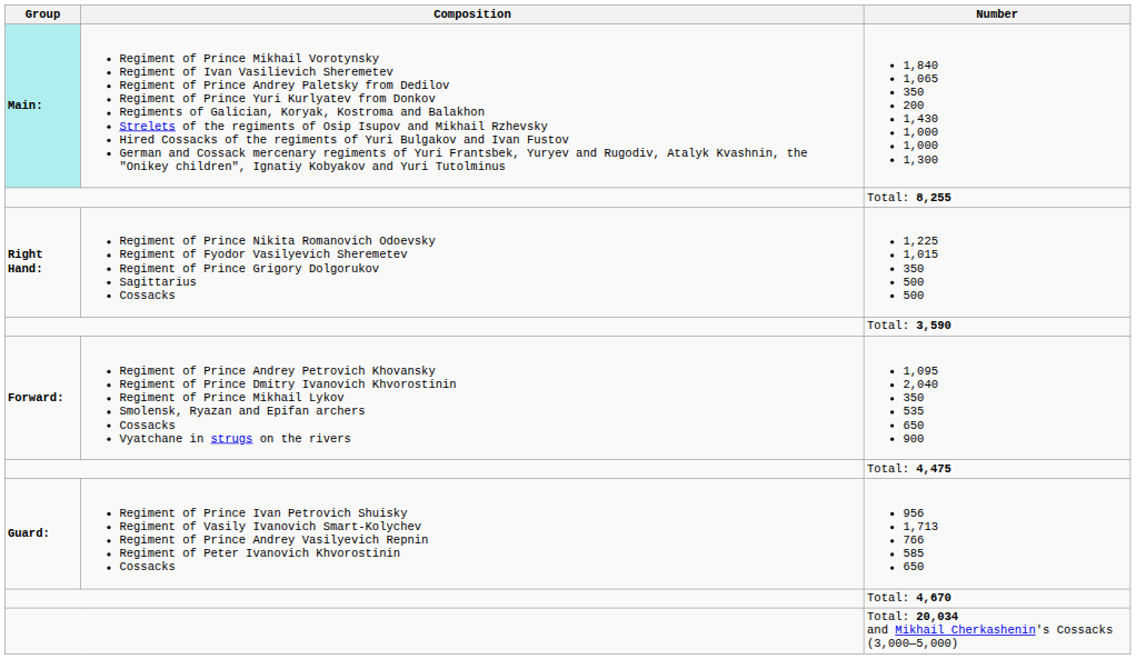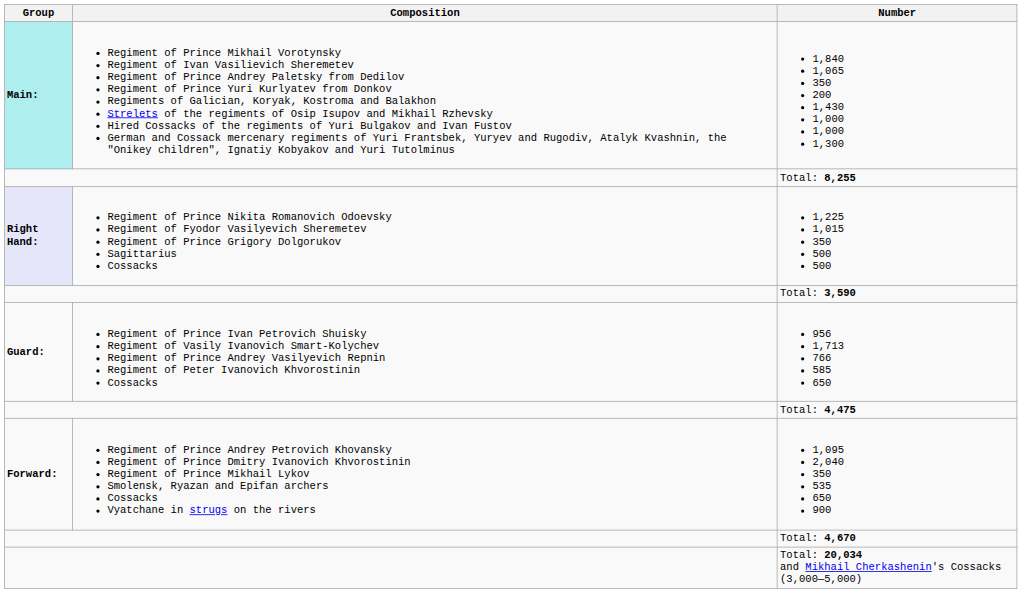1,225 1,015 350 500 500 | Group: no background -> lavender background
rows swapped: 1,095 2,040 350 535 650 900 <-> 956 1,713 766 585 650
